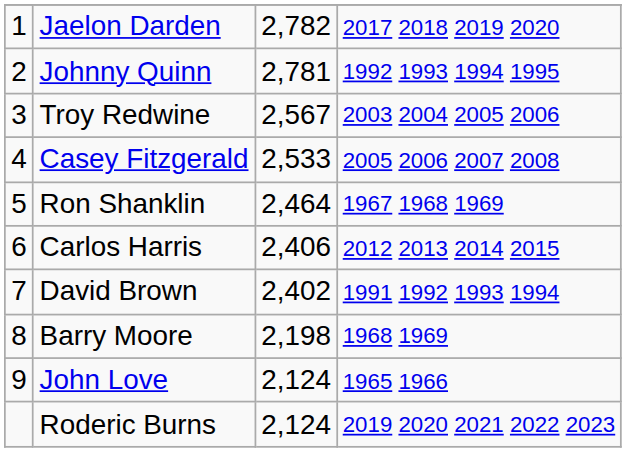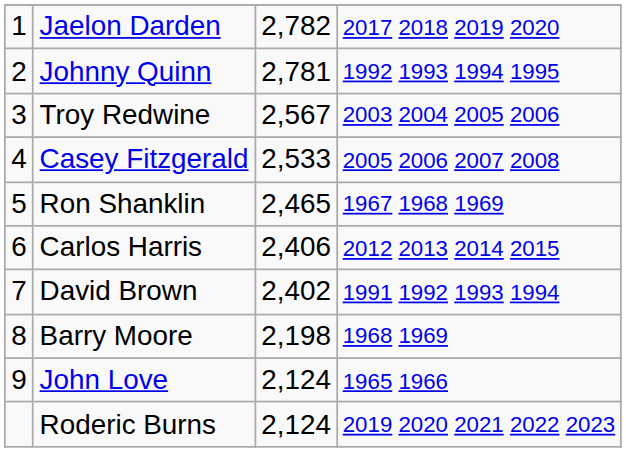Ron Shanklin | column 3: 2,464 -> 2,465
